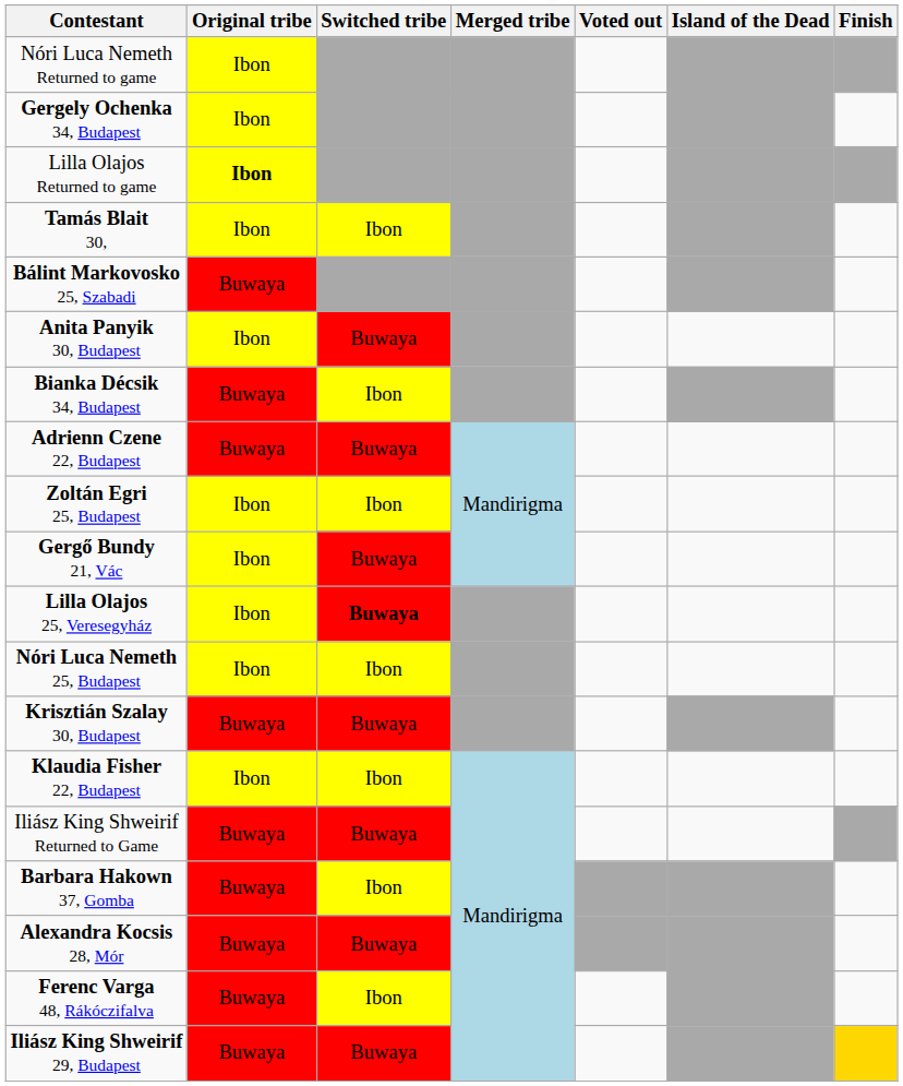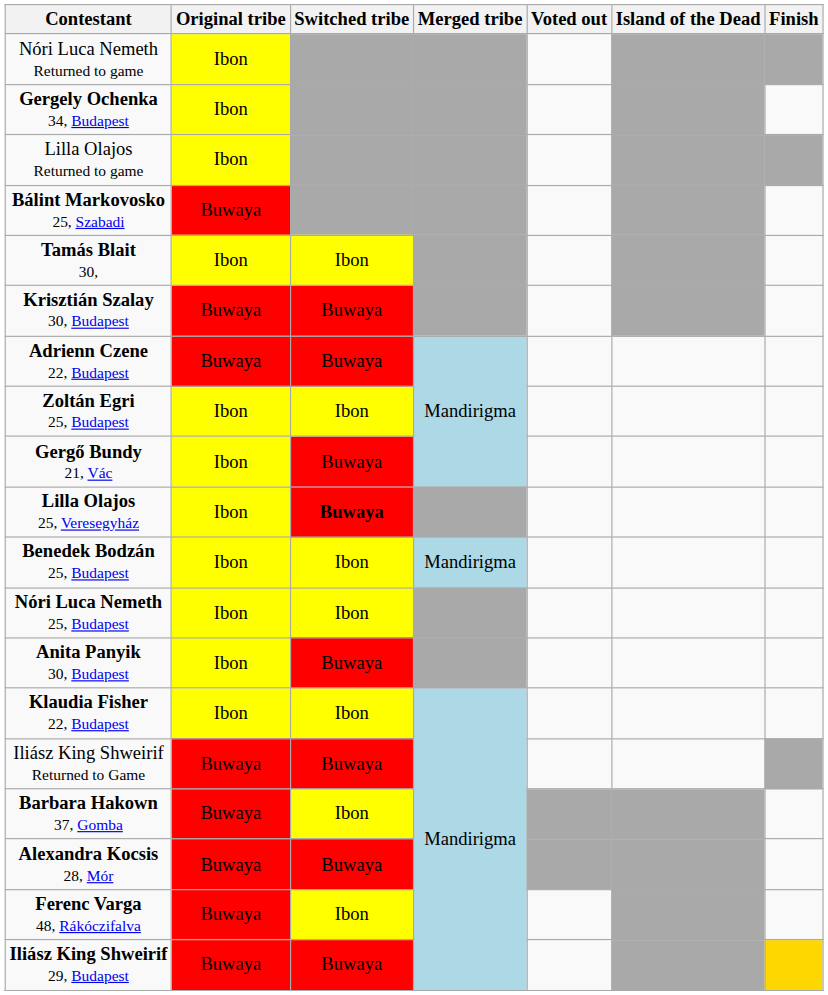Lilla Olajos Returned to game | Original tribe: bold -> normal
rows swapped: Bálint Markovosko 25, Szabadi <-> Tamás Blait 30,
rows swapped: Krisztián Szalay 30, Budapest <-> Anita Panyik 30, Budapest
- row: Bianka Décsik 34, Budapest | Buwaya | Ibon
+ row: Benedek Bodzán 25, Budapest | Ibon | Ibon | Mandirigma
